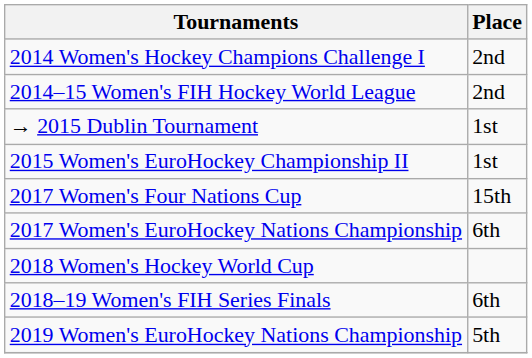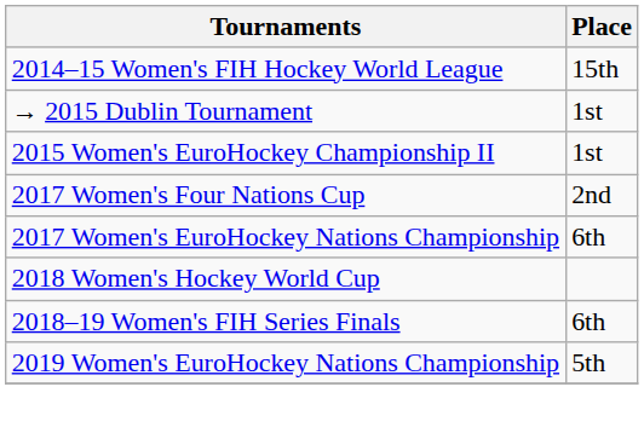- row: 2014 Women's Hockey Champions Challenge I | 2nd
2014–15 Women's FIH Hockey World League | Place: 2nd -> 15th
2017 Women's Four Nations Cup | Place: 15th -> 2nd
